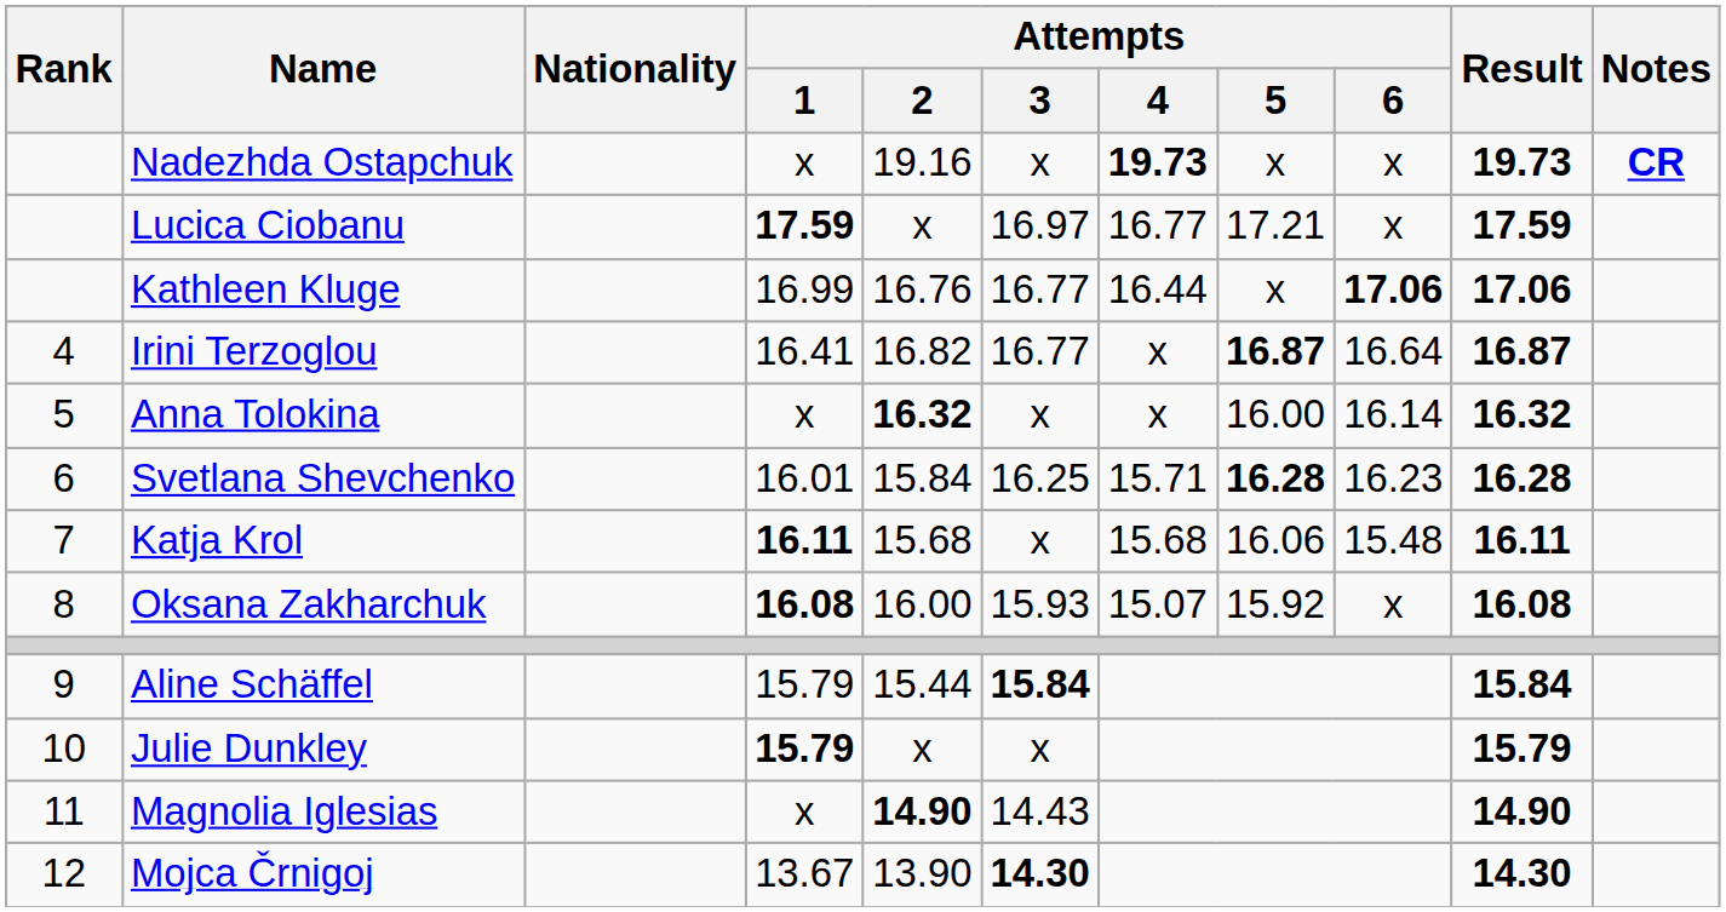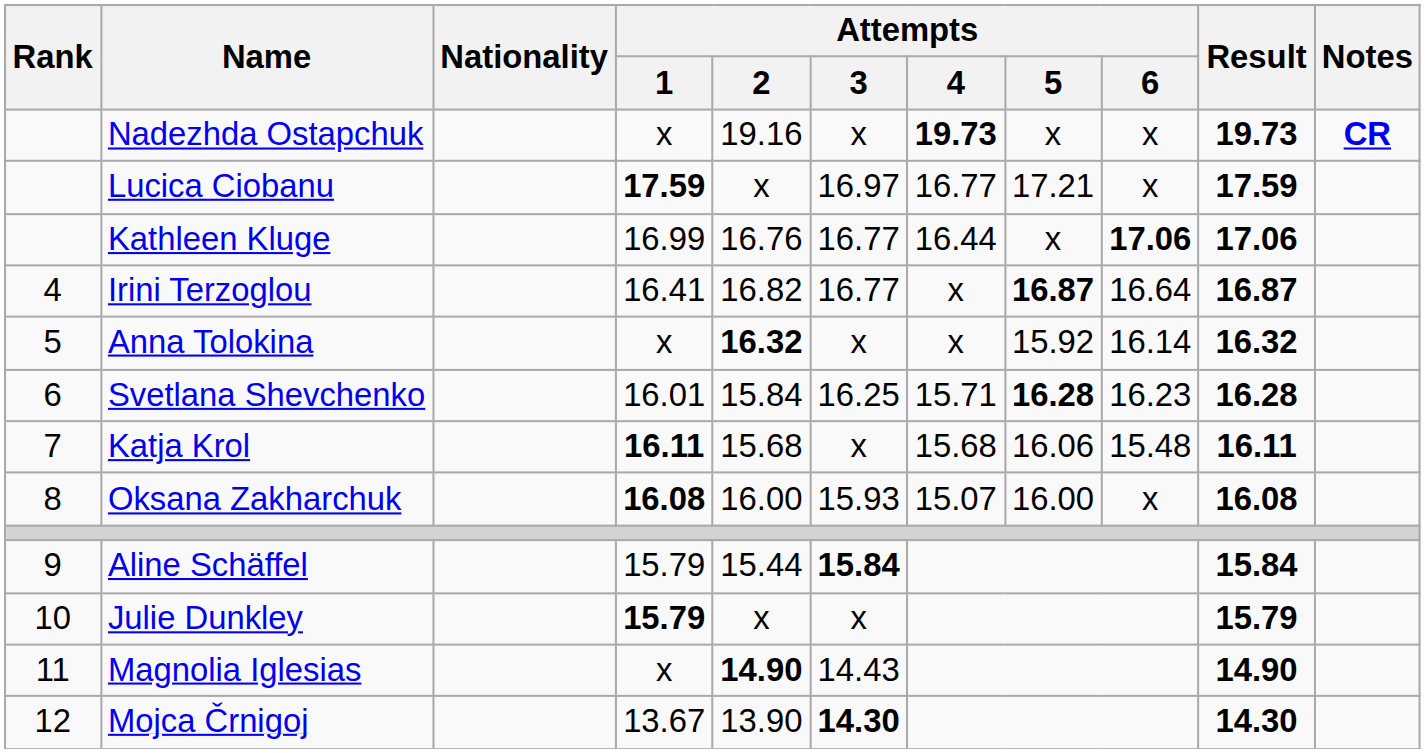Anna Tolokina | Attempts / 5: 16.00 -> 15.92
Oksana Zakharchuk | Attempts / 5: 15.92 -> 16.00
